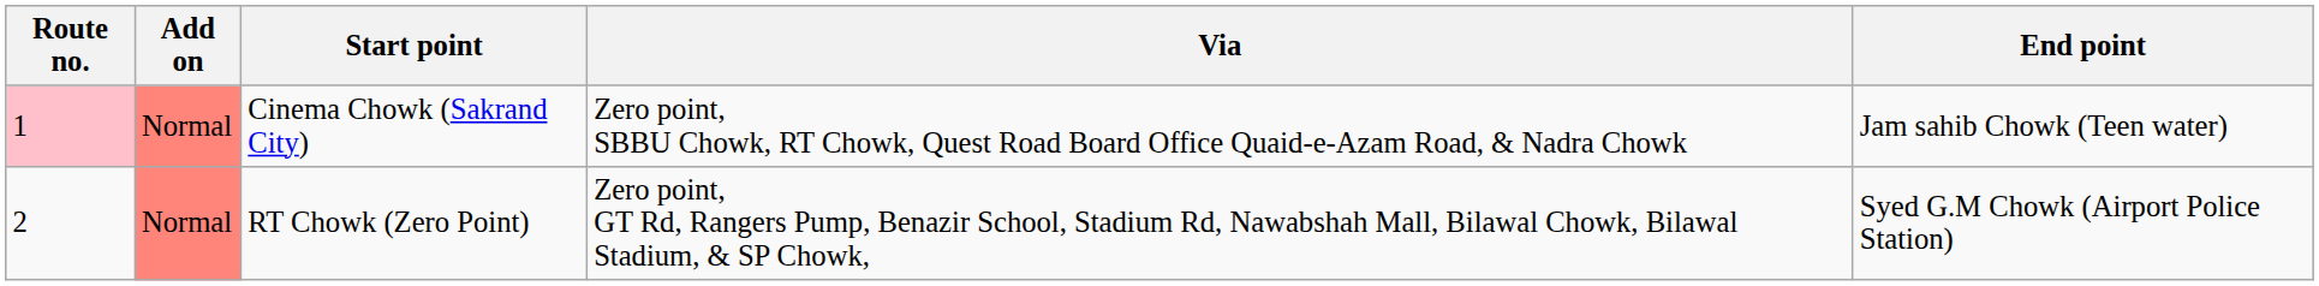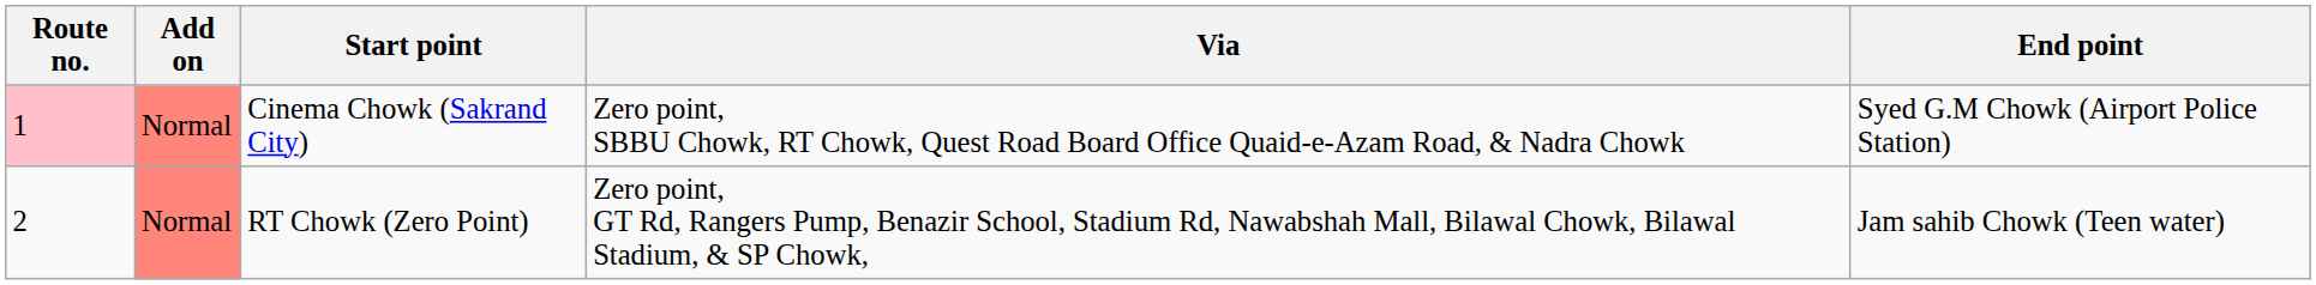Cinema Chowk (Sakrand City) | End point: Jam sahib Chowk (Teen water) -> Syed G.M Chowk (Airport Police Station)
RT Chowk (Zero Point) | End point: Syed G.M Chowk (Airport Police Station) -> Jam sahib Chowk (Teen water)
